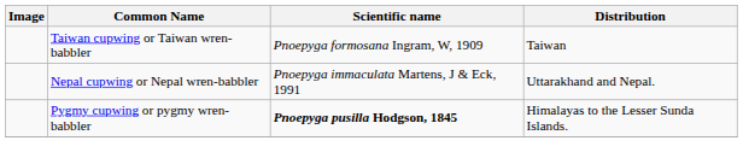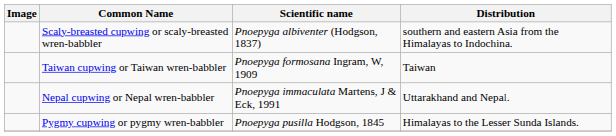+ row: Scaly-breasted cupwing or scaly-breasted wren-babbler | Pnoepyga albiventer (Hodgson, 1837) | southern and eastern Asia from the Himalayas to Indochina.
Pygmy cupwing or pygmy wren-babbler | Scientific name: bold -> normal
